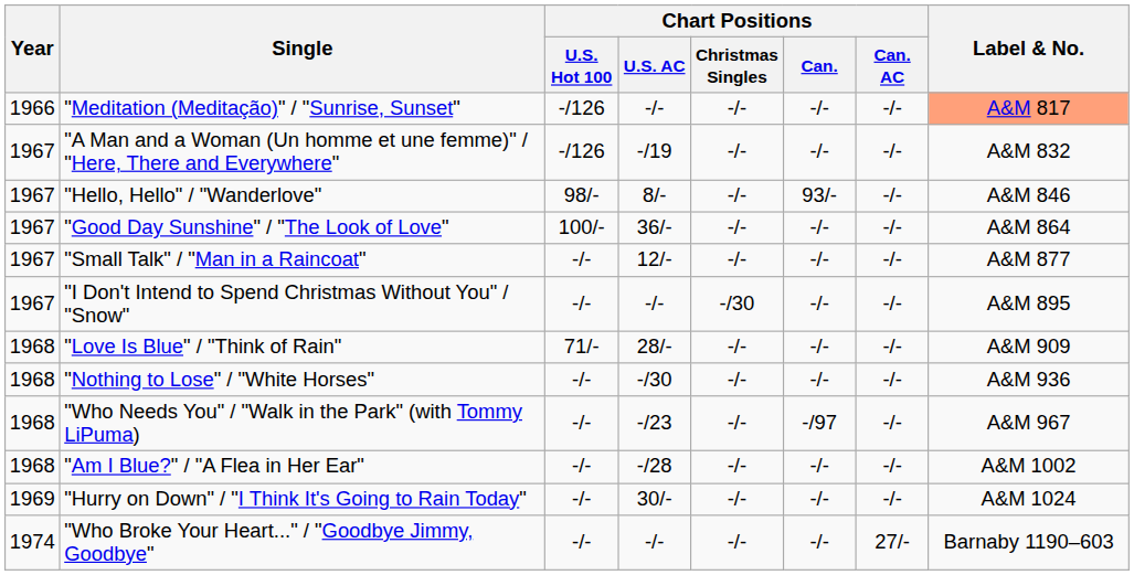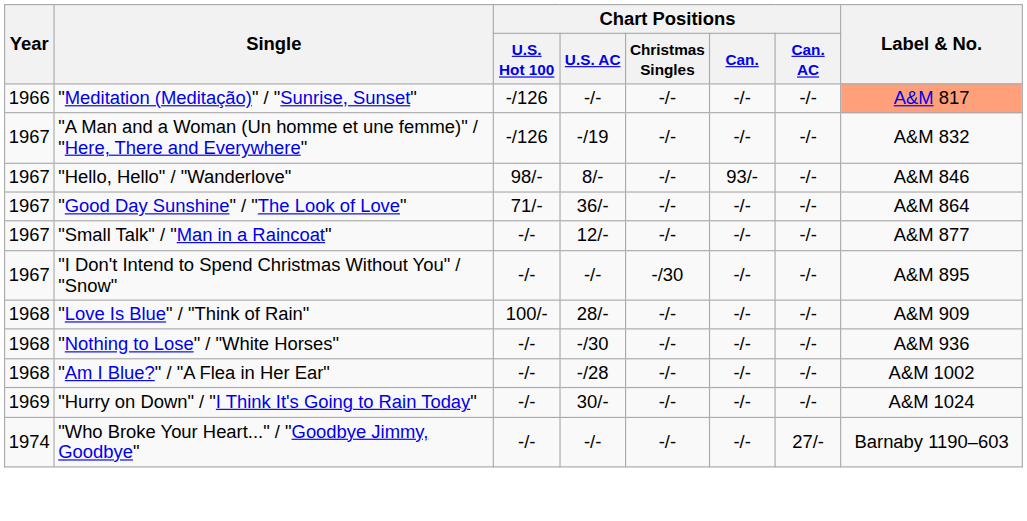"Good Day Sunshine" / "The Look of Love" | Chart Positions / U.S. Hot 100: 100/- -> 71/-
"Love Is Blue" / "Think of Rain" | Chart Positions / U.S. Hot 100: 71/- -> 100/-
- row: 1968 | "Who Needs You" / "Walk in the Park" (with Tommy LiPuma) | -/- | -/23 | -/- | -/97 | -/- | A&M 967
